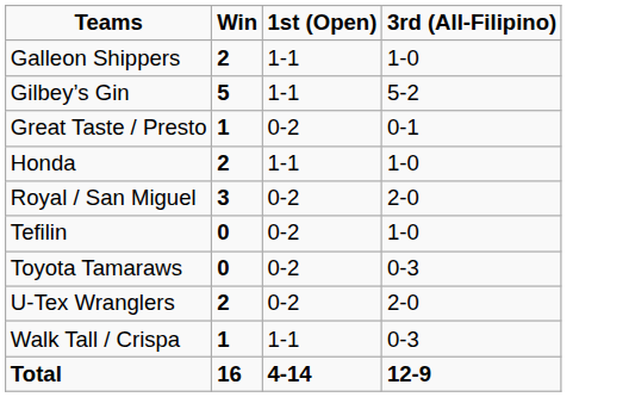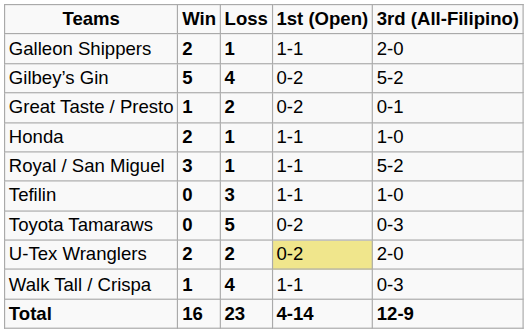+ column: Loss | 1 | 4 | 2 | 1 | 1 | 3 | 5 | 2 | 4 | 23
Galleon Shippers | 3rd (All-Filipino): 1-0 -> 2-0
Gilbey’s Gin | 1st (Open): 1-1 -> 0-2
Royal / San Miguel | 1st (Open): 0-2 -> 1-1
Royal / San Miguel | 3rd (All-Filipino): 2-0 -> 5-2
Tefilin | 1st (Open): 0-2 -> 1-1
U-Tex Wranglers | 1st (Open): no background -> khaki background
